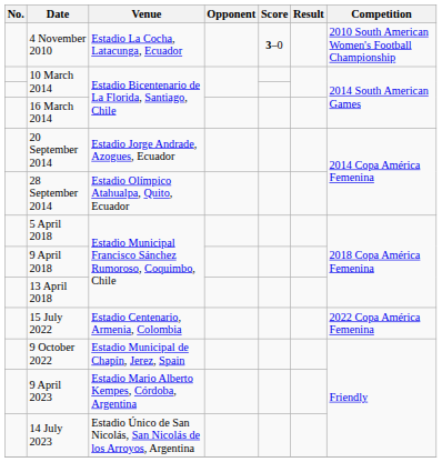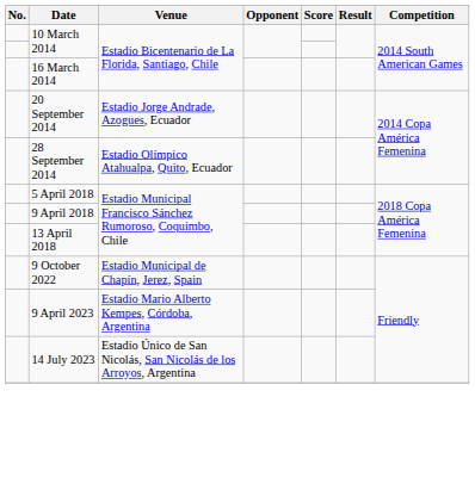- row: 4 November 2010 | Estadio La Cocha, Latacunga, Ecuador | 3–0 | 2010 South American Women's Football Championship
- row: 15 July 2022 | Estadio Centenario, Armenia, Colombia | 2022 Copa América Femenina
